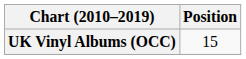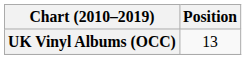UK Vinyl Albums (OCC) | Position: 15 -> 13
